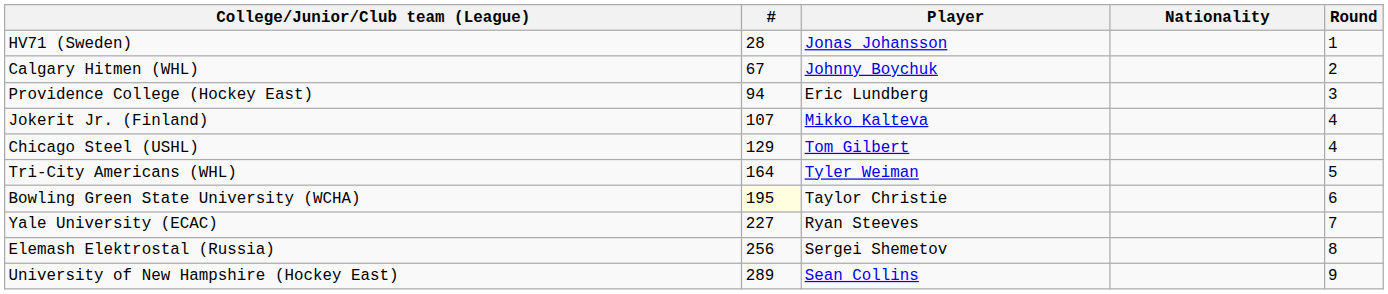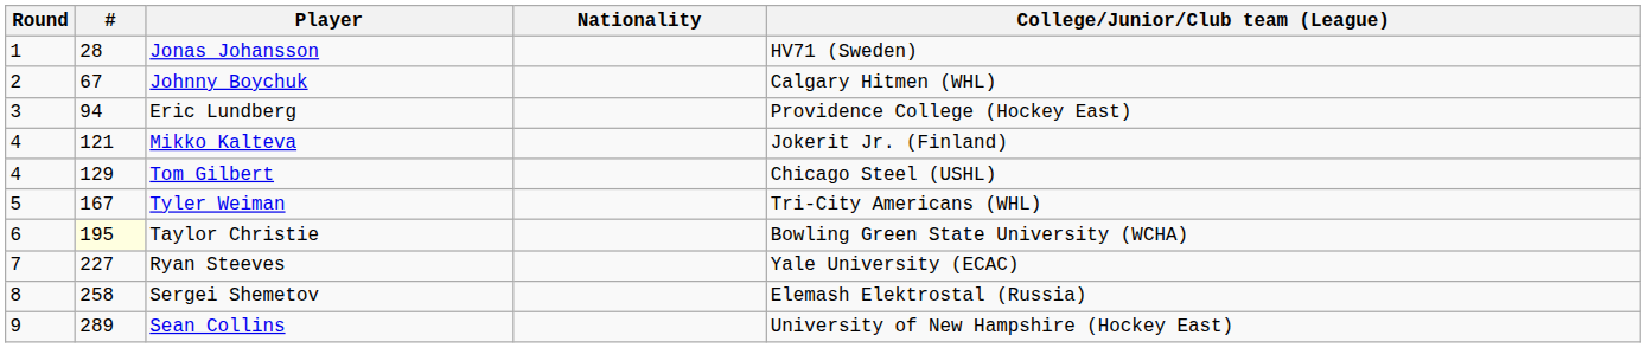columns swapped: Round <-> College/Junior/Club team (League)
Mikko Kalteva | #: 107 -> 121
Tyler Weiman | #: 164 -> 167
Sergei Shemetov | #: 256 -> 258
